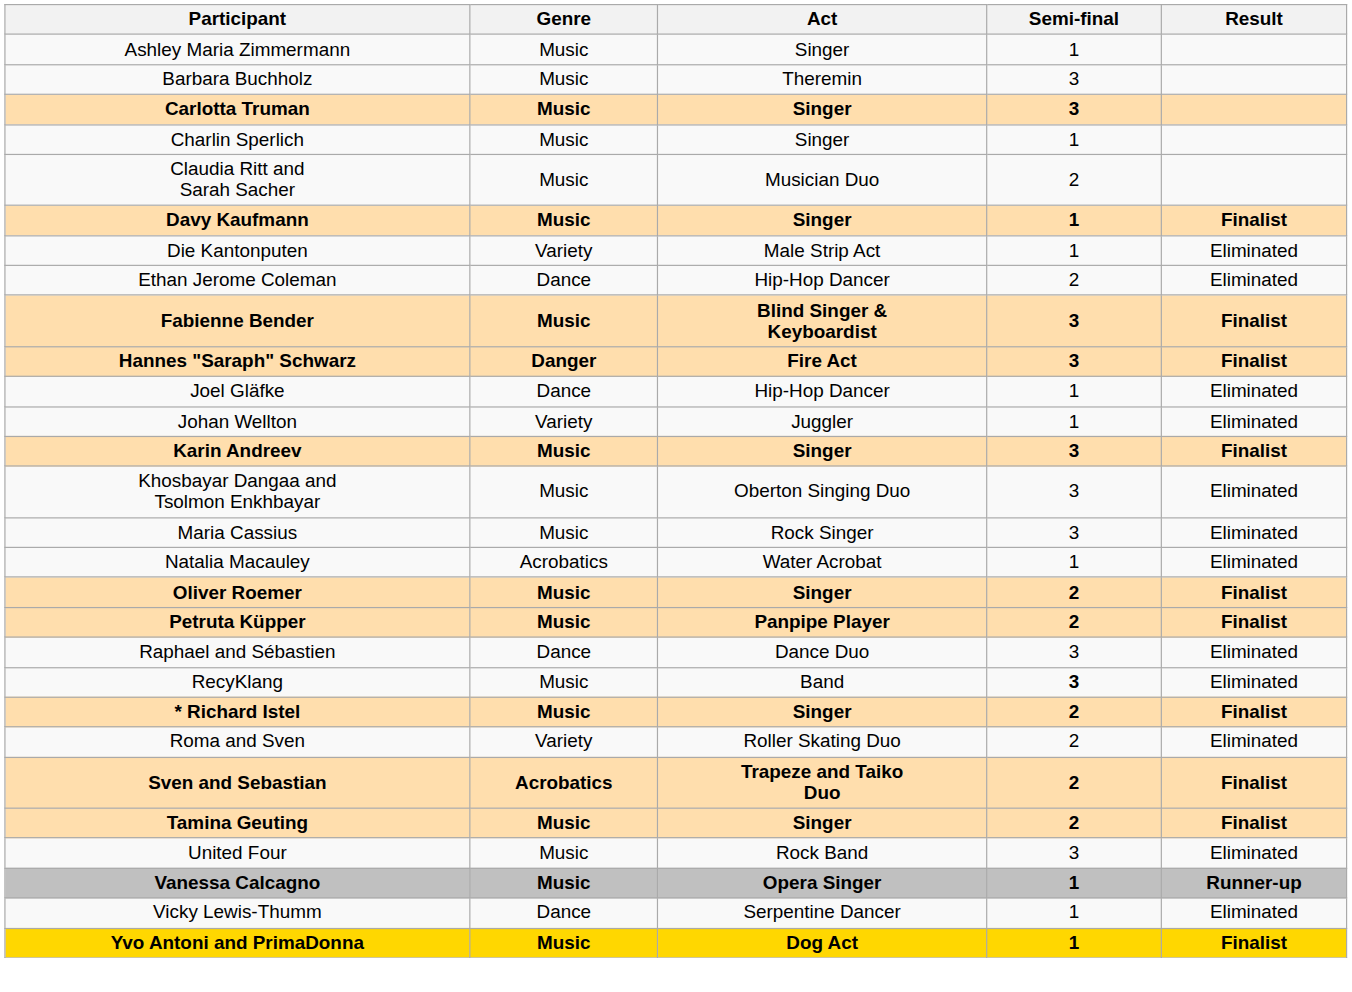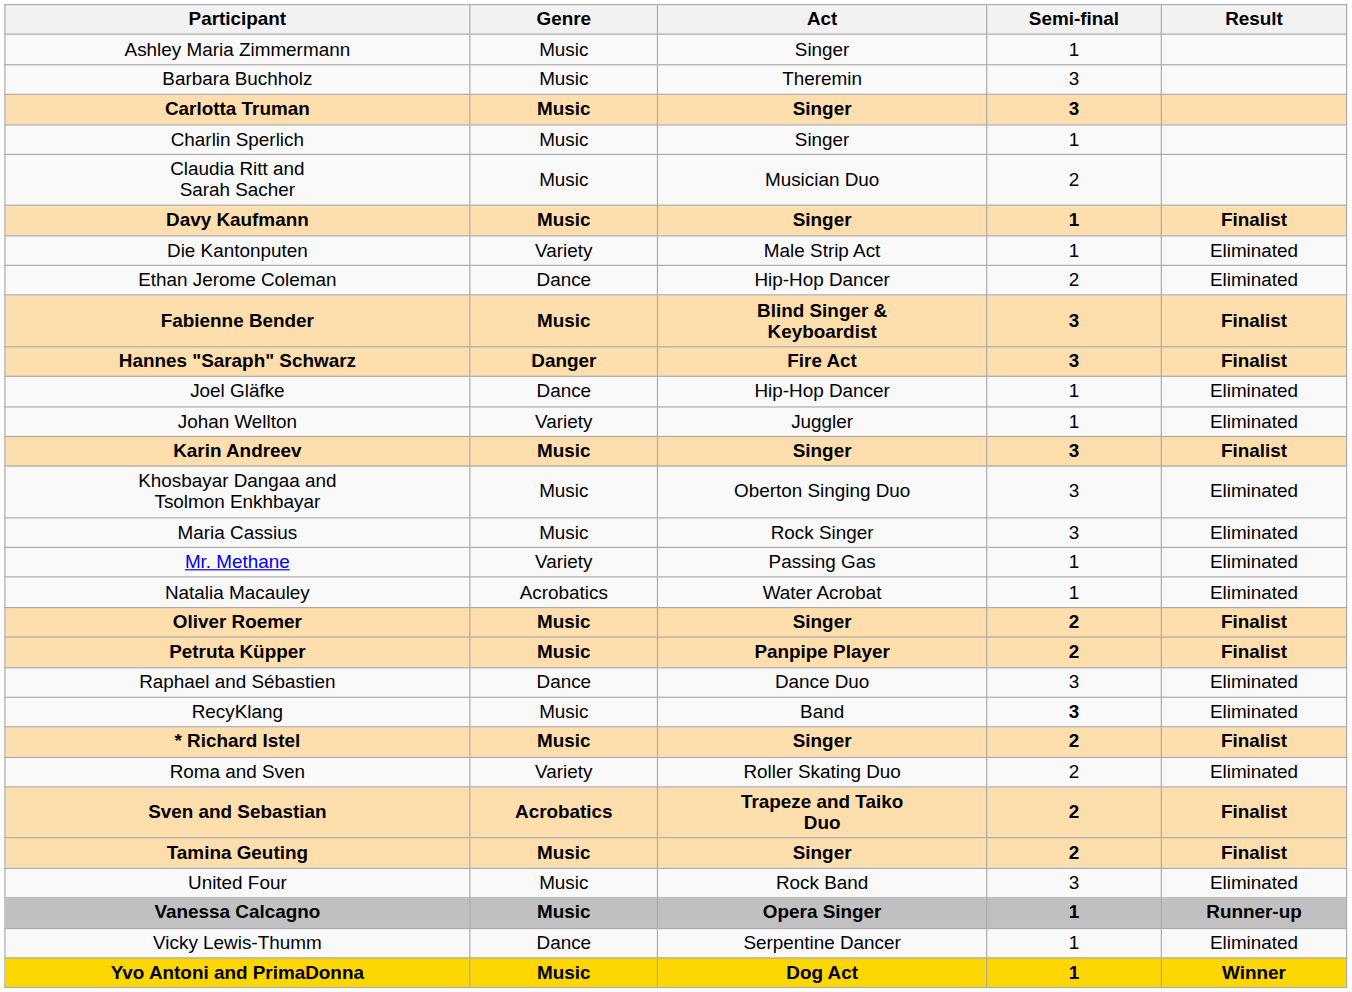+ row: Mr. Methane | Variety | Passing Gas | 1 | Eliminated
Yvo Antoni and PrimaDonna | Result: Finalist -> Winner
